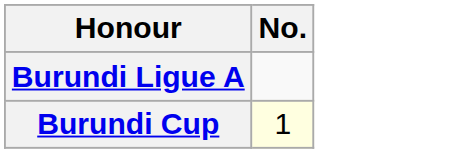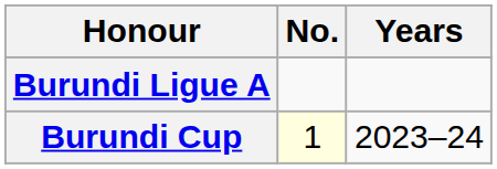+ column: Years | 2023–24
